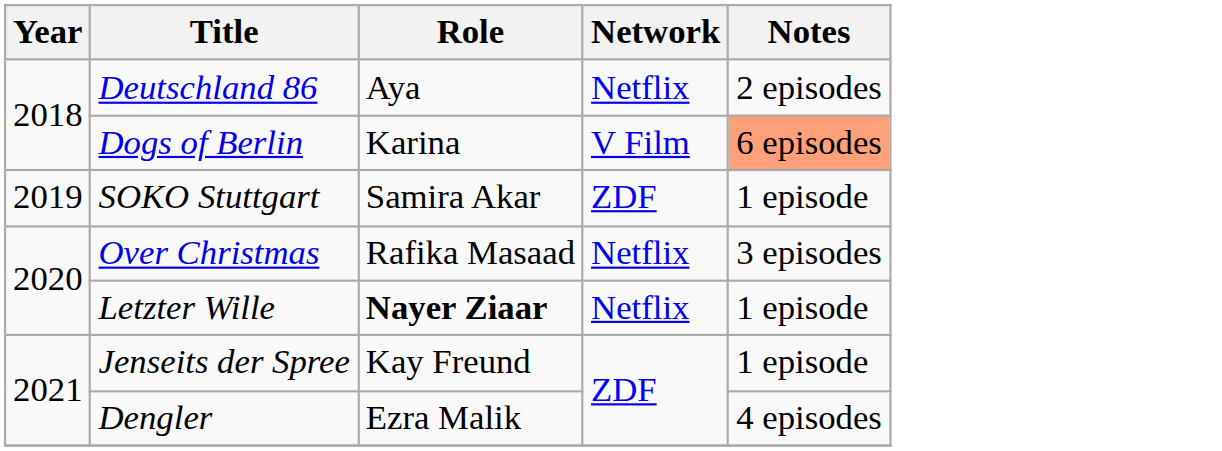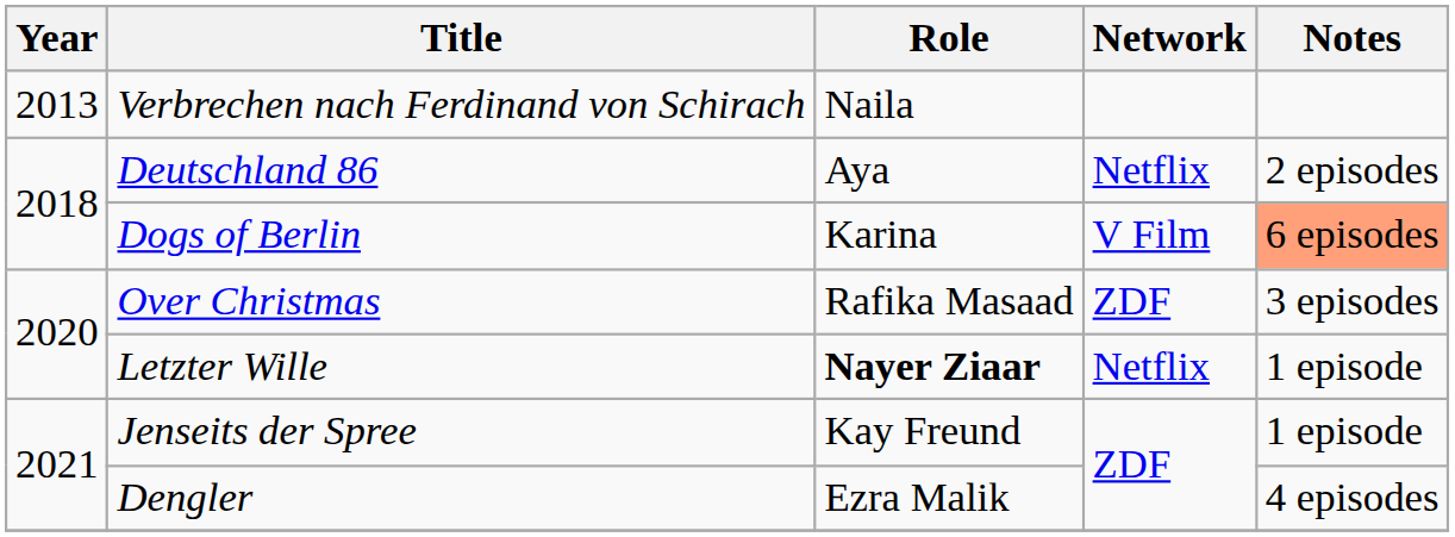+ row: 2013 | Verbrechen nach Ferdinand von Schirach | Naila
- row: 2019 | SOKO Stuttgart | Samira Akar | ZDF | 1 episode
Over Christmas | Network: Netflix -> ZDF
